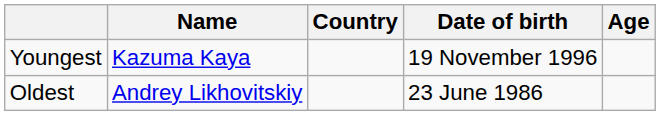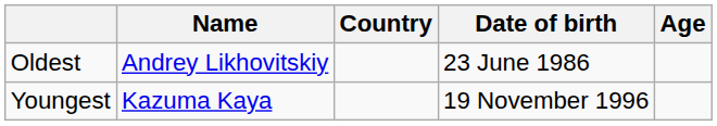rows swapped: Youngest <-> Oldest
